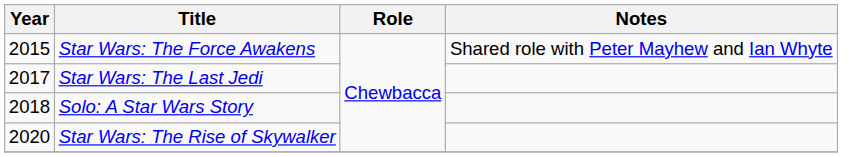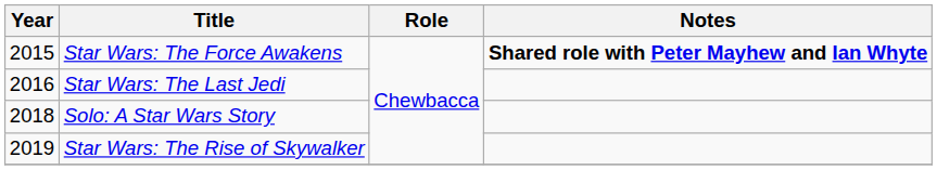Star Wars: The Force Awakens | Notes: normal -> bold
Star Wars: The Last Jedi | Year: 2017 -> 2016
Star Wars: The Rise of Skywalker | Year: 2020 -> 2019
